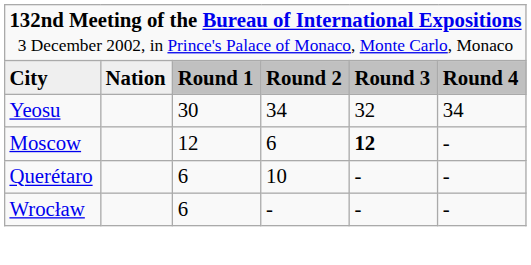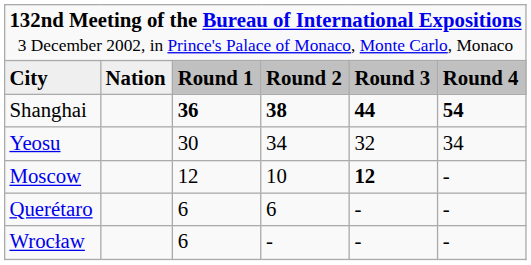+ row: Shanghai | 36 | 38 | 44 | 54
Moscow | column 4: 6 -> 10
Querétaro | column 4: 10 -> 6
